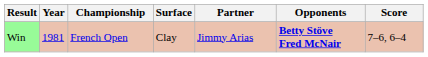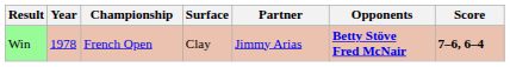Win | Year: 1981 -> 1978
Win | Score: normal -> bold
